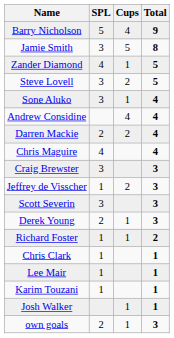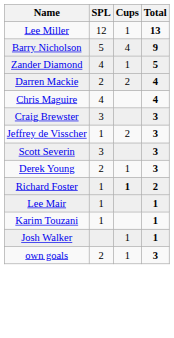+ row: Lee Miller | 12 | 1 | 13
- row: Jamie Smith | 3 | 5 | 8
- row: Steve Lovell | 3 | 2 | 5
- row: Sone Aluko | 3 | 1 | 4
- row: Andrew Considine | 4 | 4
Richard Foster | Cups: normal -> bold
- row: Chris Clark | 1 | 1
